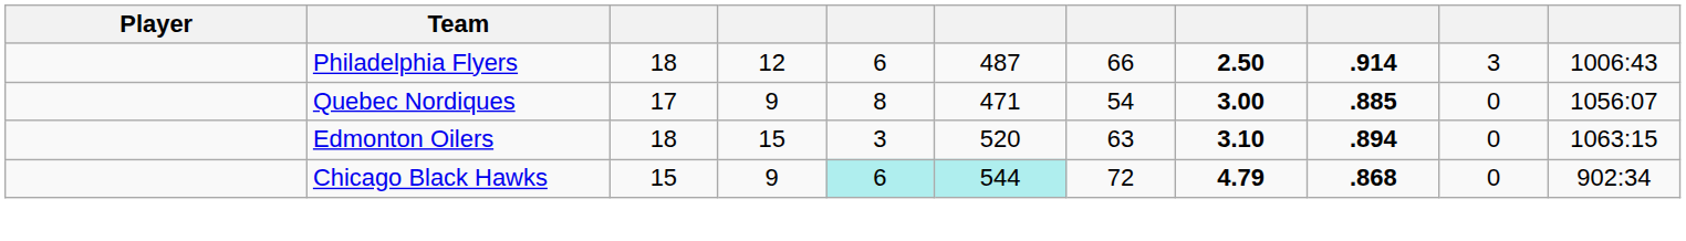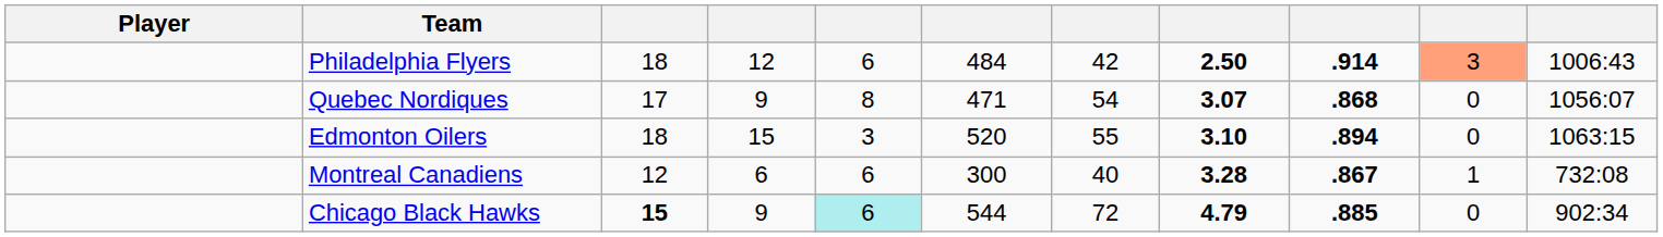Philadelphia Flyers | column 6: 487 -> 484
Philadelphia Flyers | column 7: 66 -> 42
Philadelphia Flyers | column 10: no background -> lightsalmon background
Quebec Nordiques | column 8: 3.00 -> 3.07
Quebec Nordiques | column 9: .885 -> .868
Edmonton Oilers | column 7: 63 -> 55
+ row: Montreal Canadiens | 12 | 6 | 6 | 300 | 40 | 3.28 | .867 | 1 | 732:08
Chicago Black Hawks | column 3: normal -> bold
Chicago Black Hawks | column 6: paleturquoise background -> no background
Chicago Black Hawks | column 9: .868 -> .885
